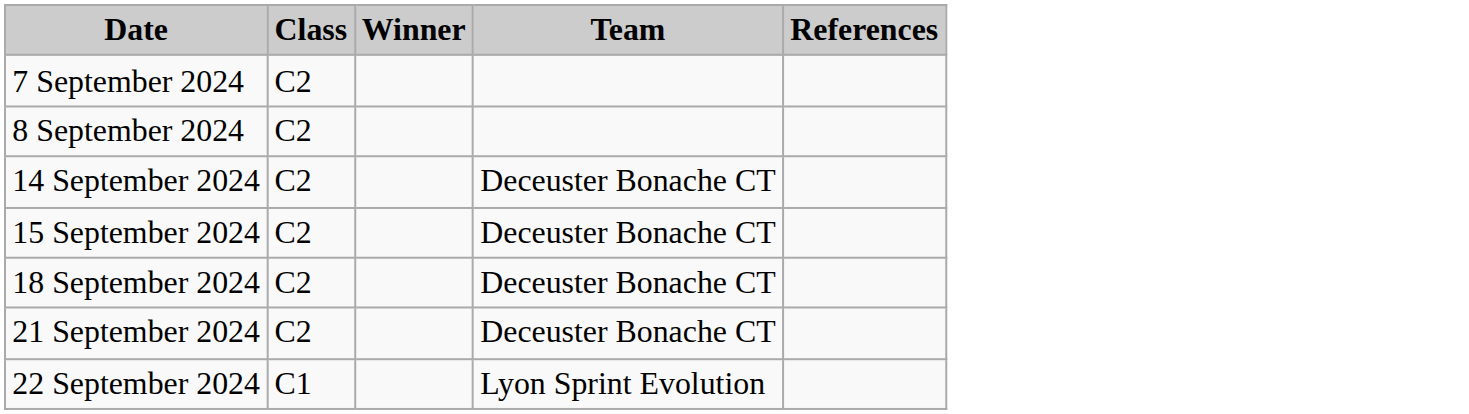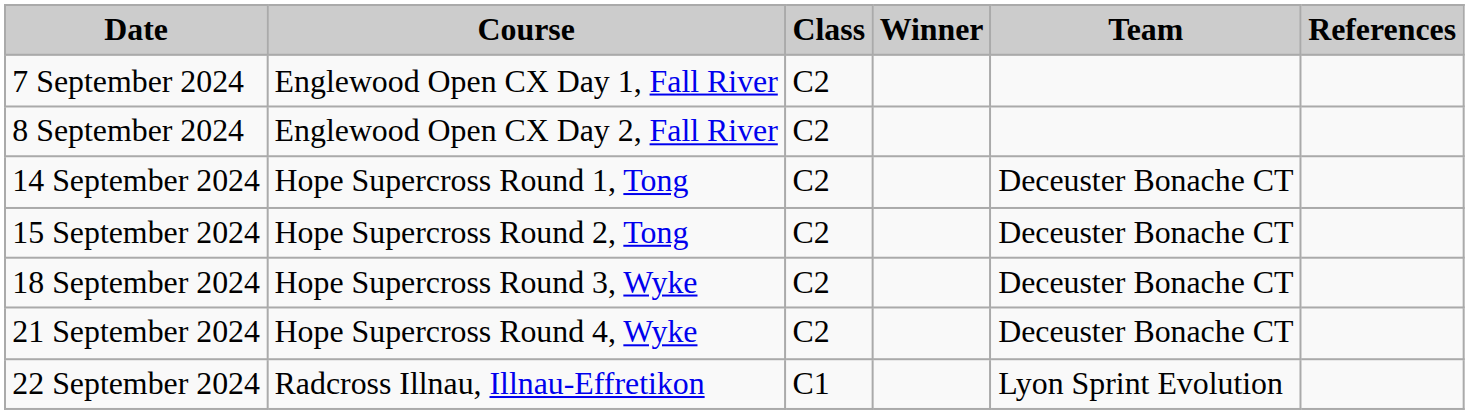+ column: Course | Englewood Open CX Day 1, Fall River | Englewood Open CX Day 2, Fall River | Hope Supercross Round 1, Tong | Hope Supercross Round 2, Tong | Hope Supercross Round 3, Wyke | Hope Supercross Round 4, Wyke | Radcross Illnau, Illnau-Effretikon
